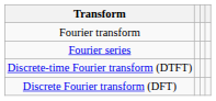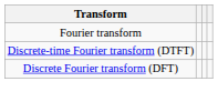- row: Fourier series
